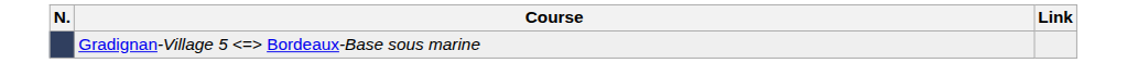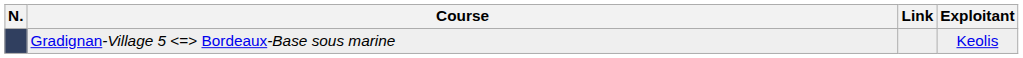+ column: Exploitant | Keolis
